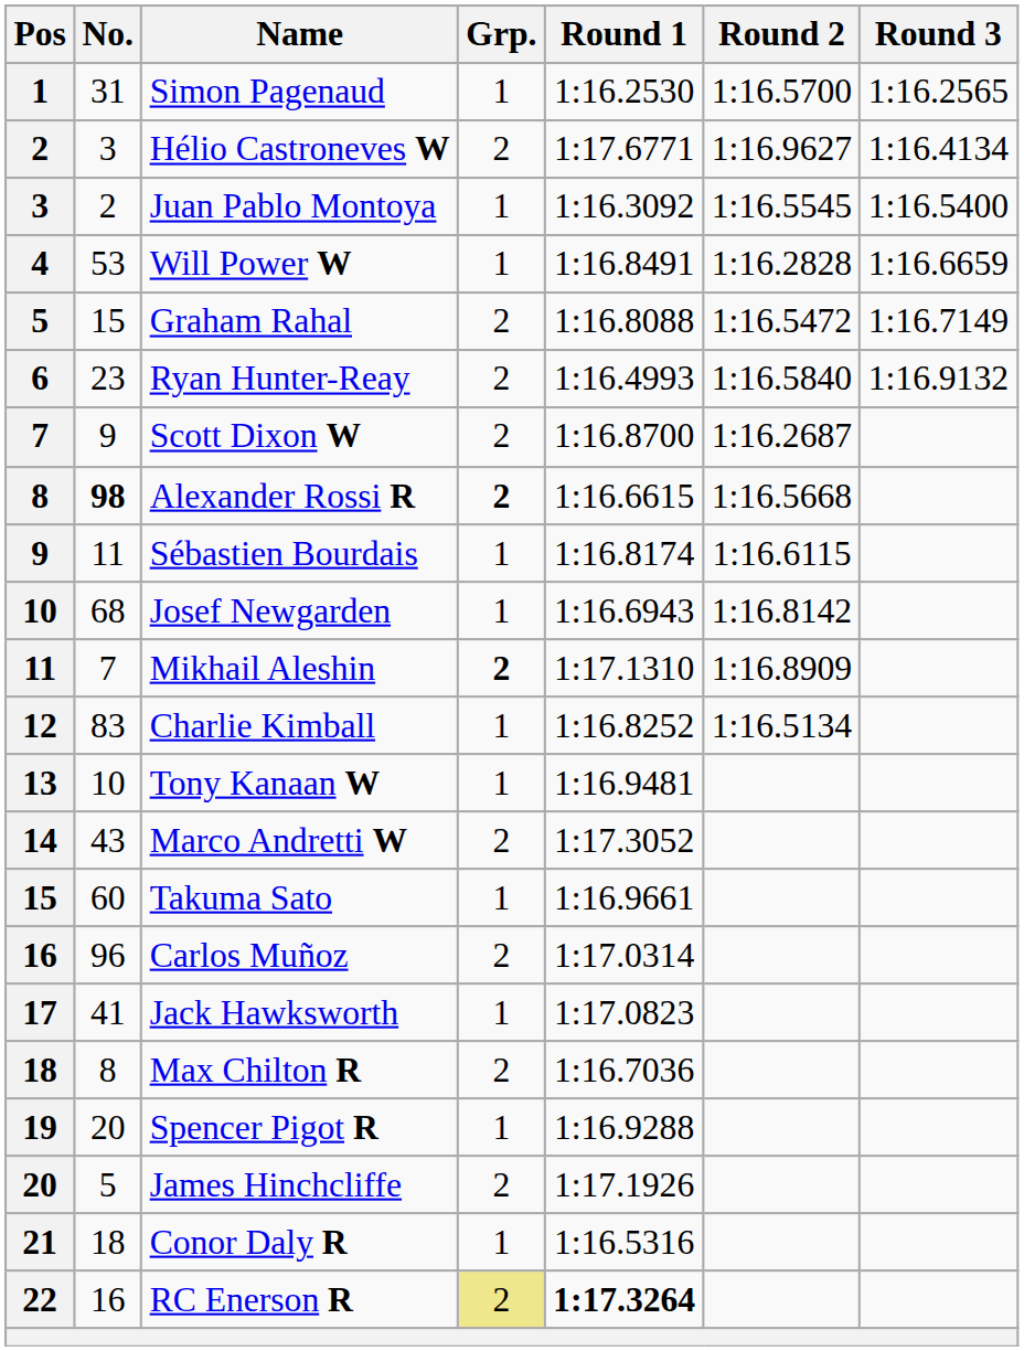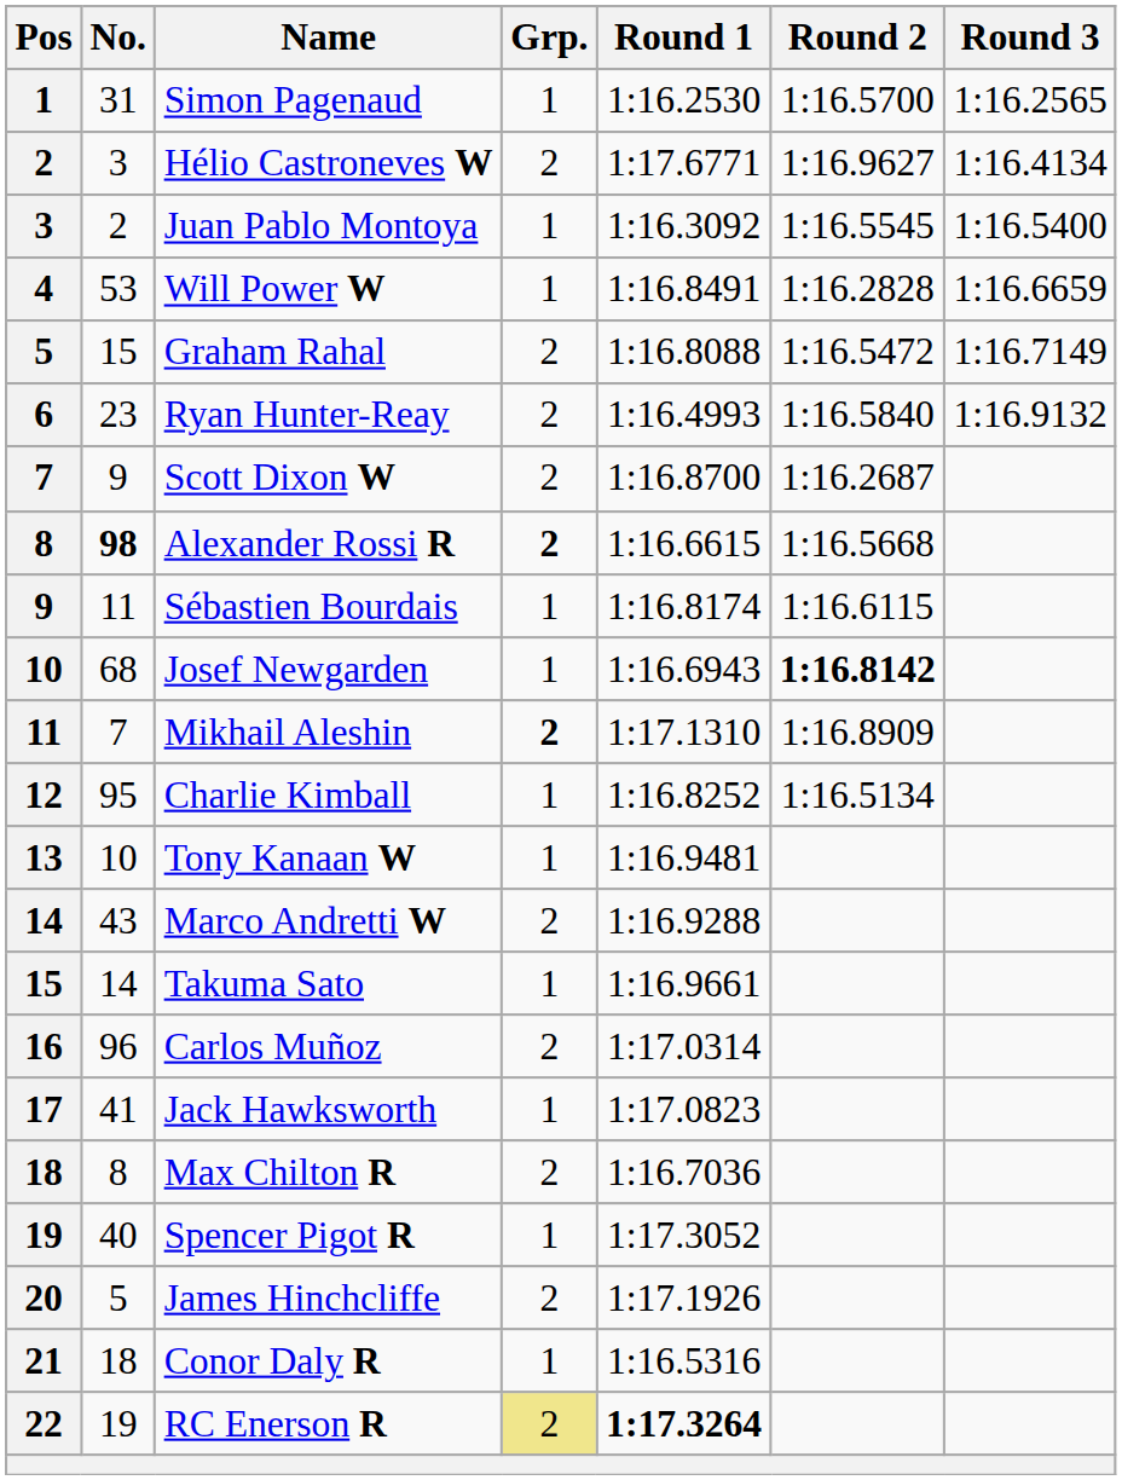Josef Newgarden | Round 2: normal -> bold
Charlie Kimball | No.: 83 -> 95
Marco Andretti W | Round 1: 1:17.3052 -> 1:16.9288
Takuma Sato | No.: 60 -> 14
Spencer Pigot R | No.: 20 -> 40
Spencer Pigot R | Round 1: 1:16.9288 -> 1:17.3052
RC Enerson R | No.: 16 -> 19
